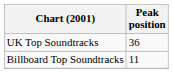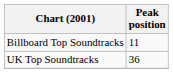rows swapped: UK Top Soundtracks <-> Billboard Top Soundtracks
